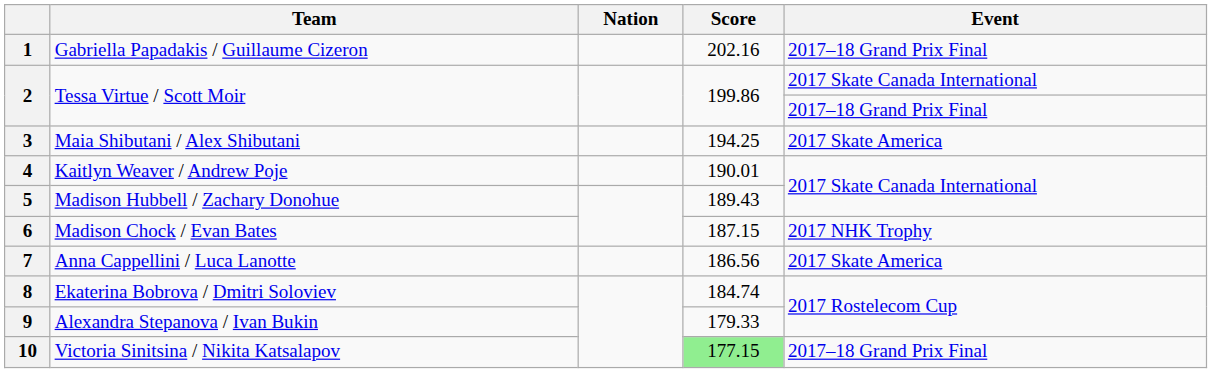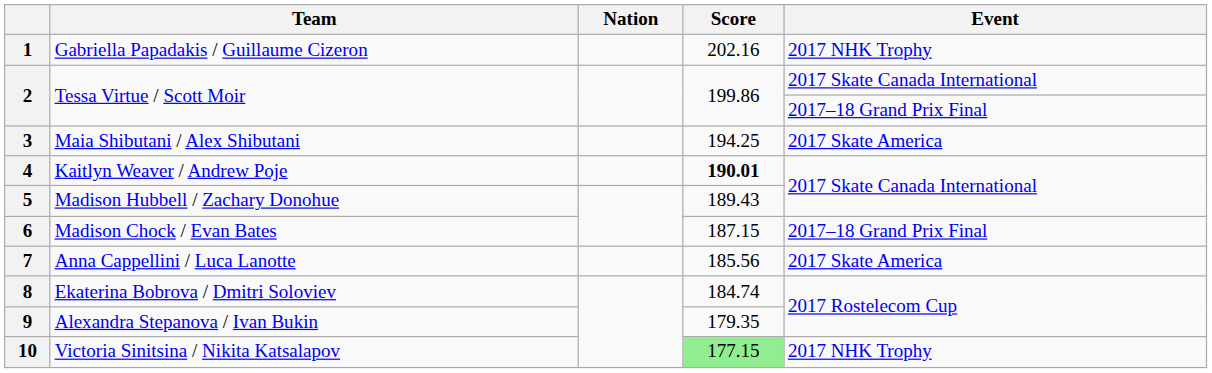1 | Event: 2017–18 Grand Prix Final -> 2017 NHK Trophy
4 | Score: normal -> bold
6 | Event: 2017 NHK Trophy -> 2017–18 Grand Prix Final
7 | Score: 186.56 -> 185.56
9 | Score: 179.33 -> 179.35
10 | Event: 2017–18 Grand Prix Final -> 2017 NHK Trophy
